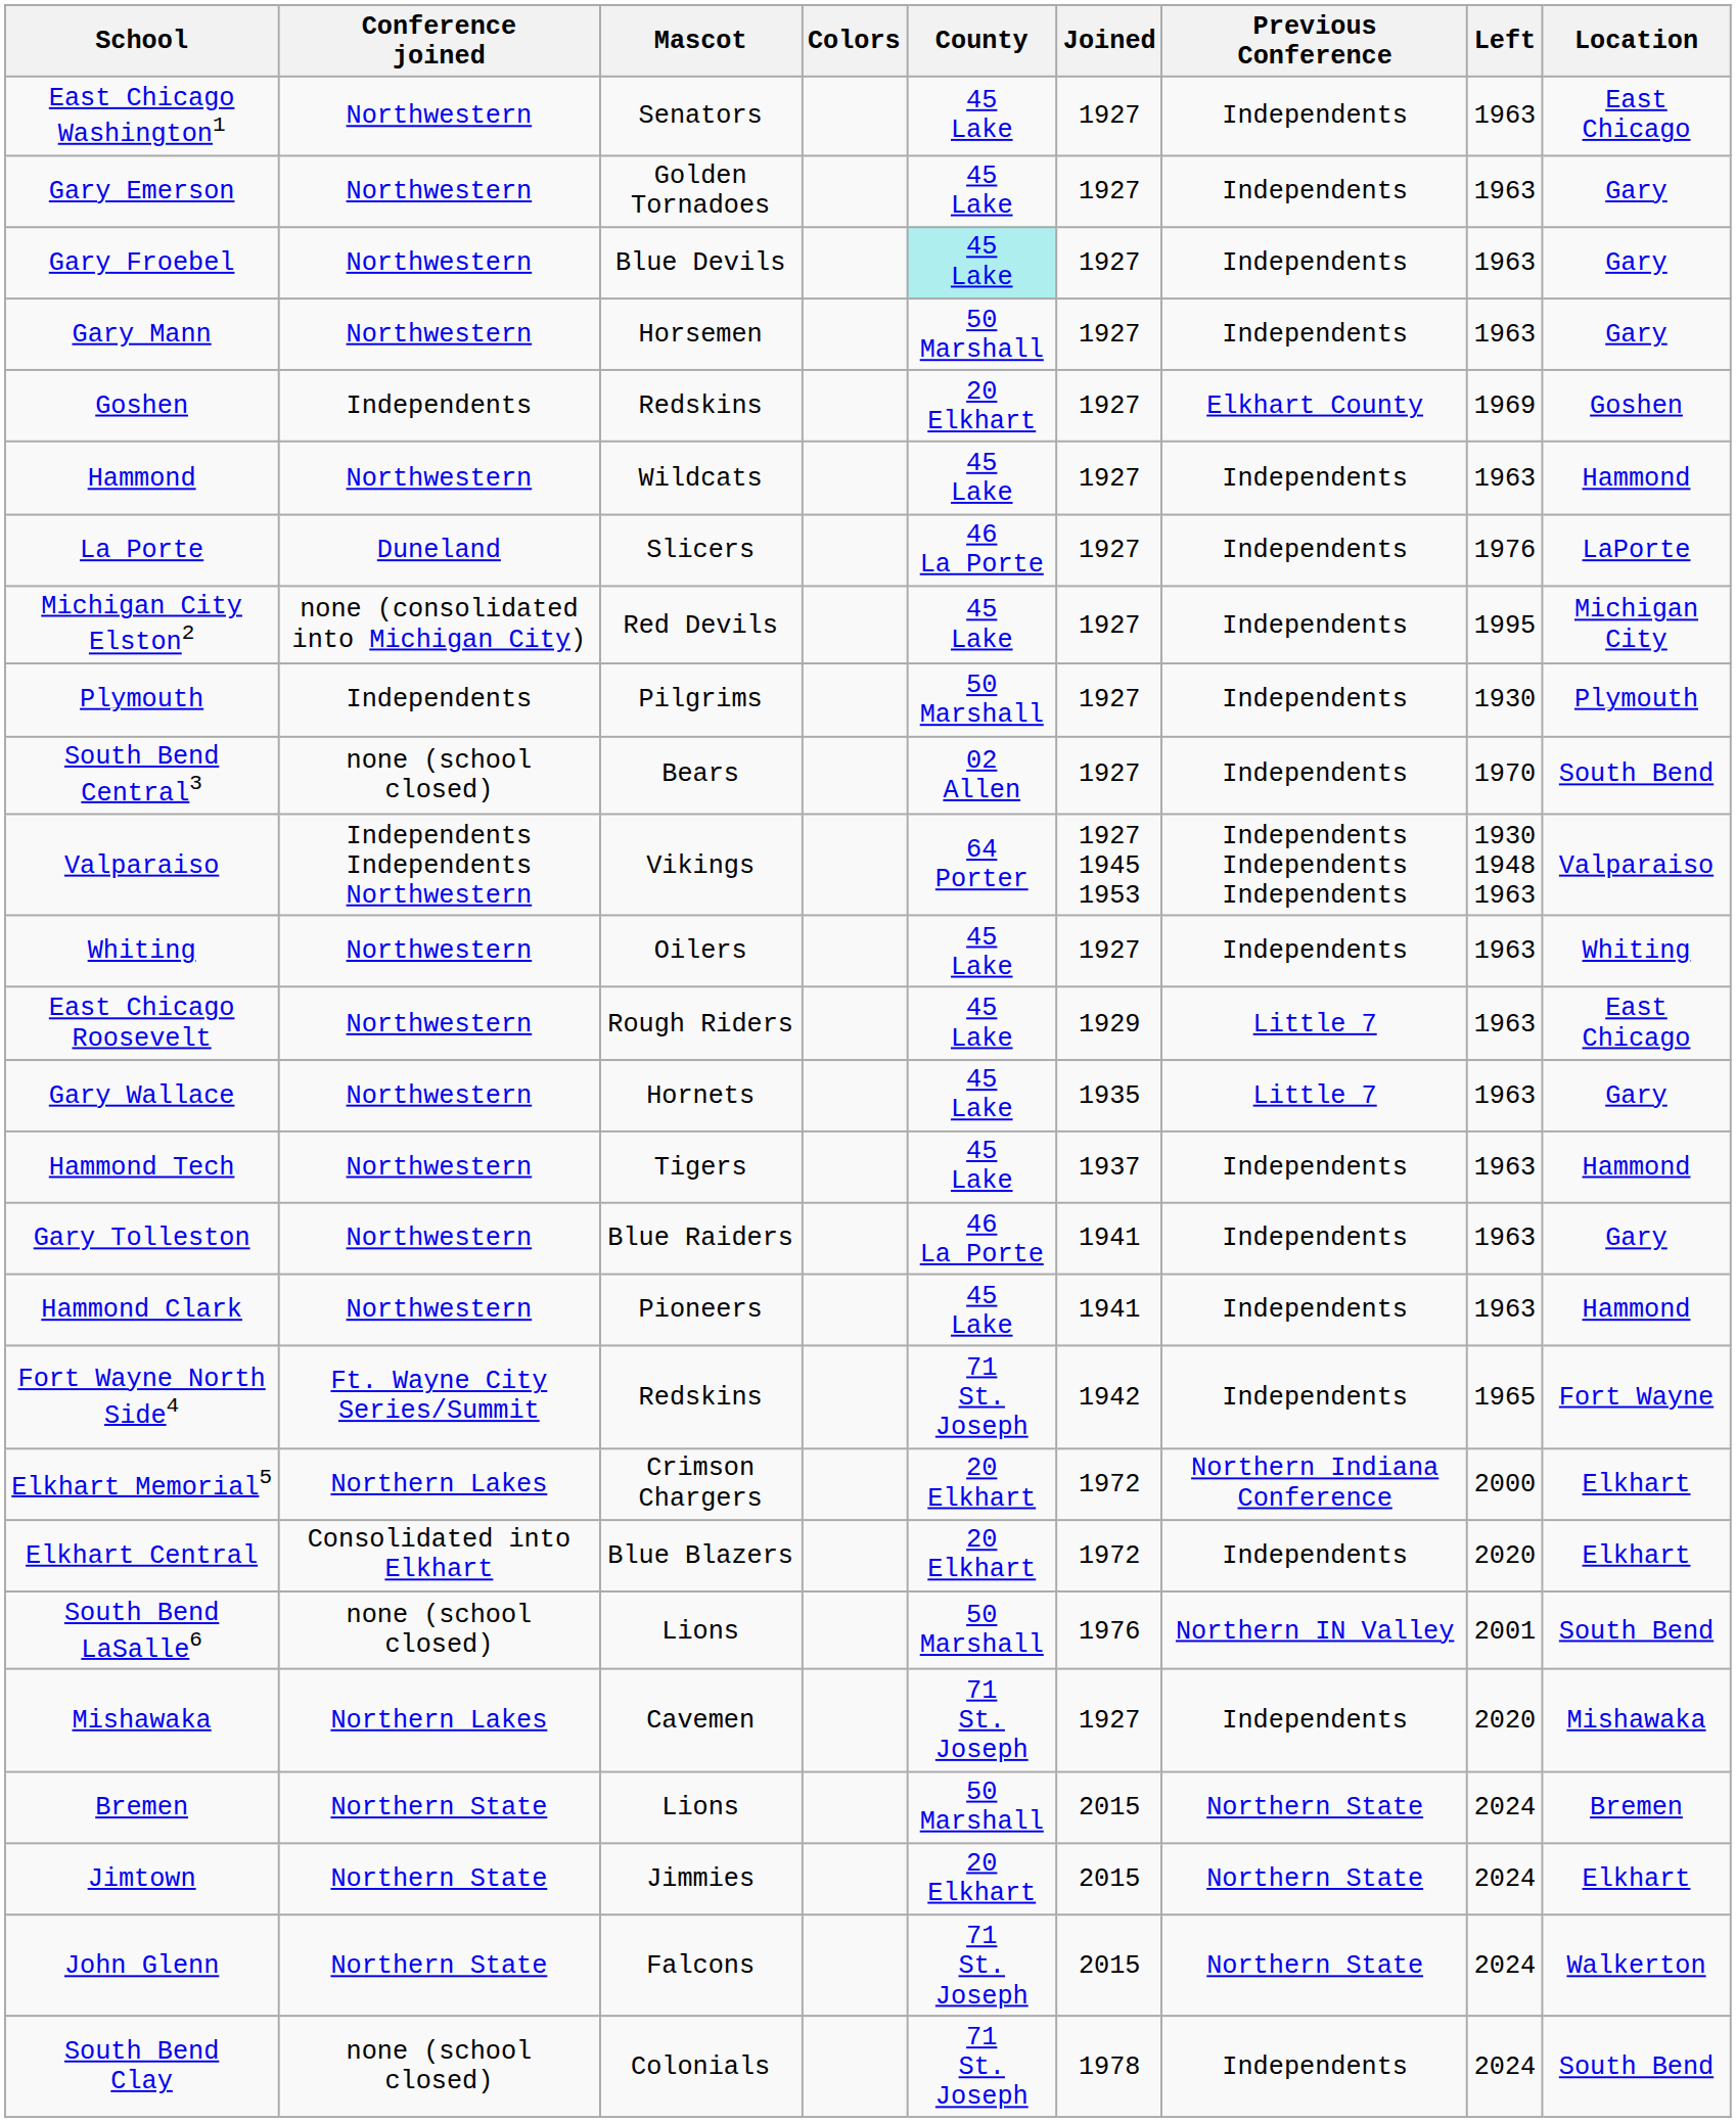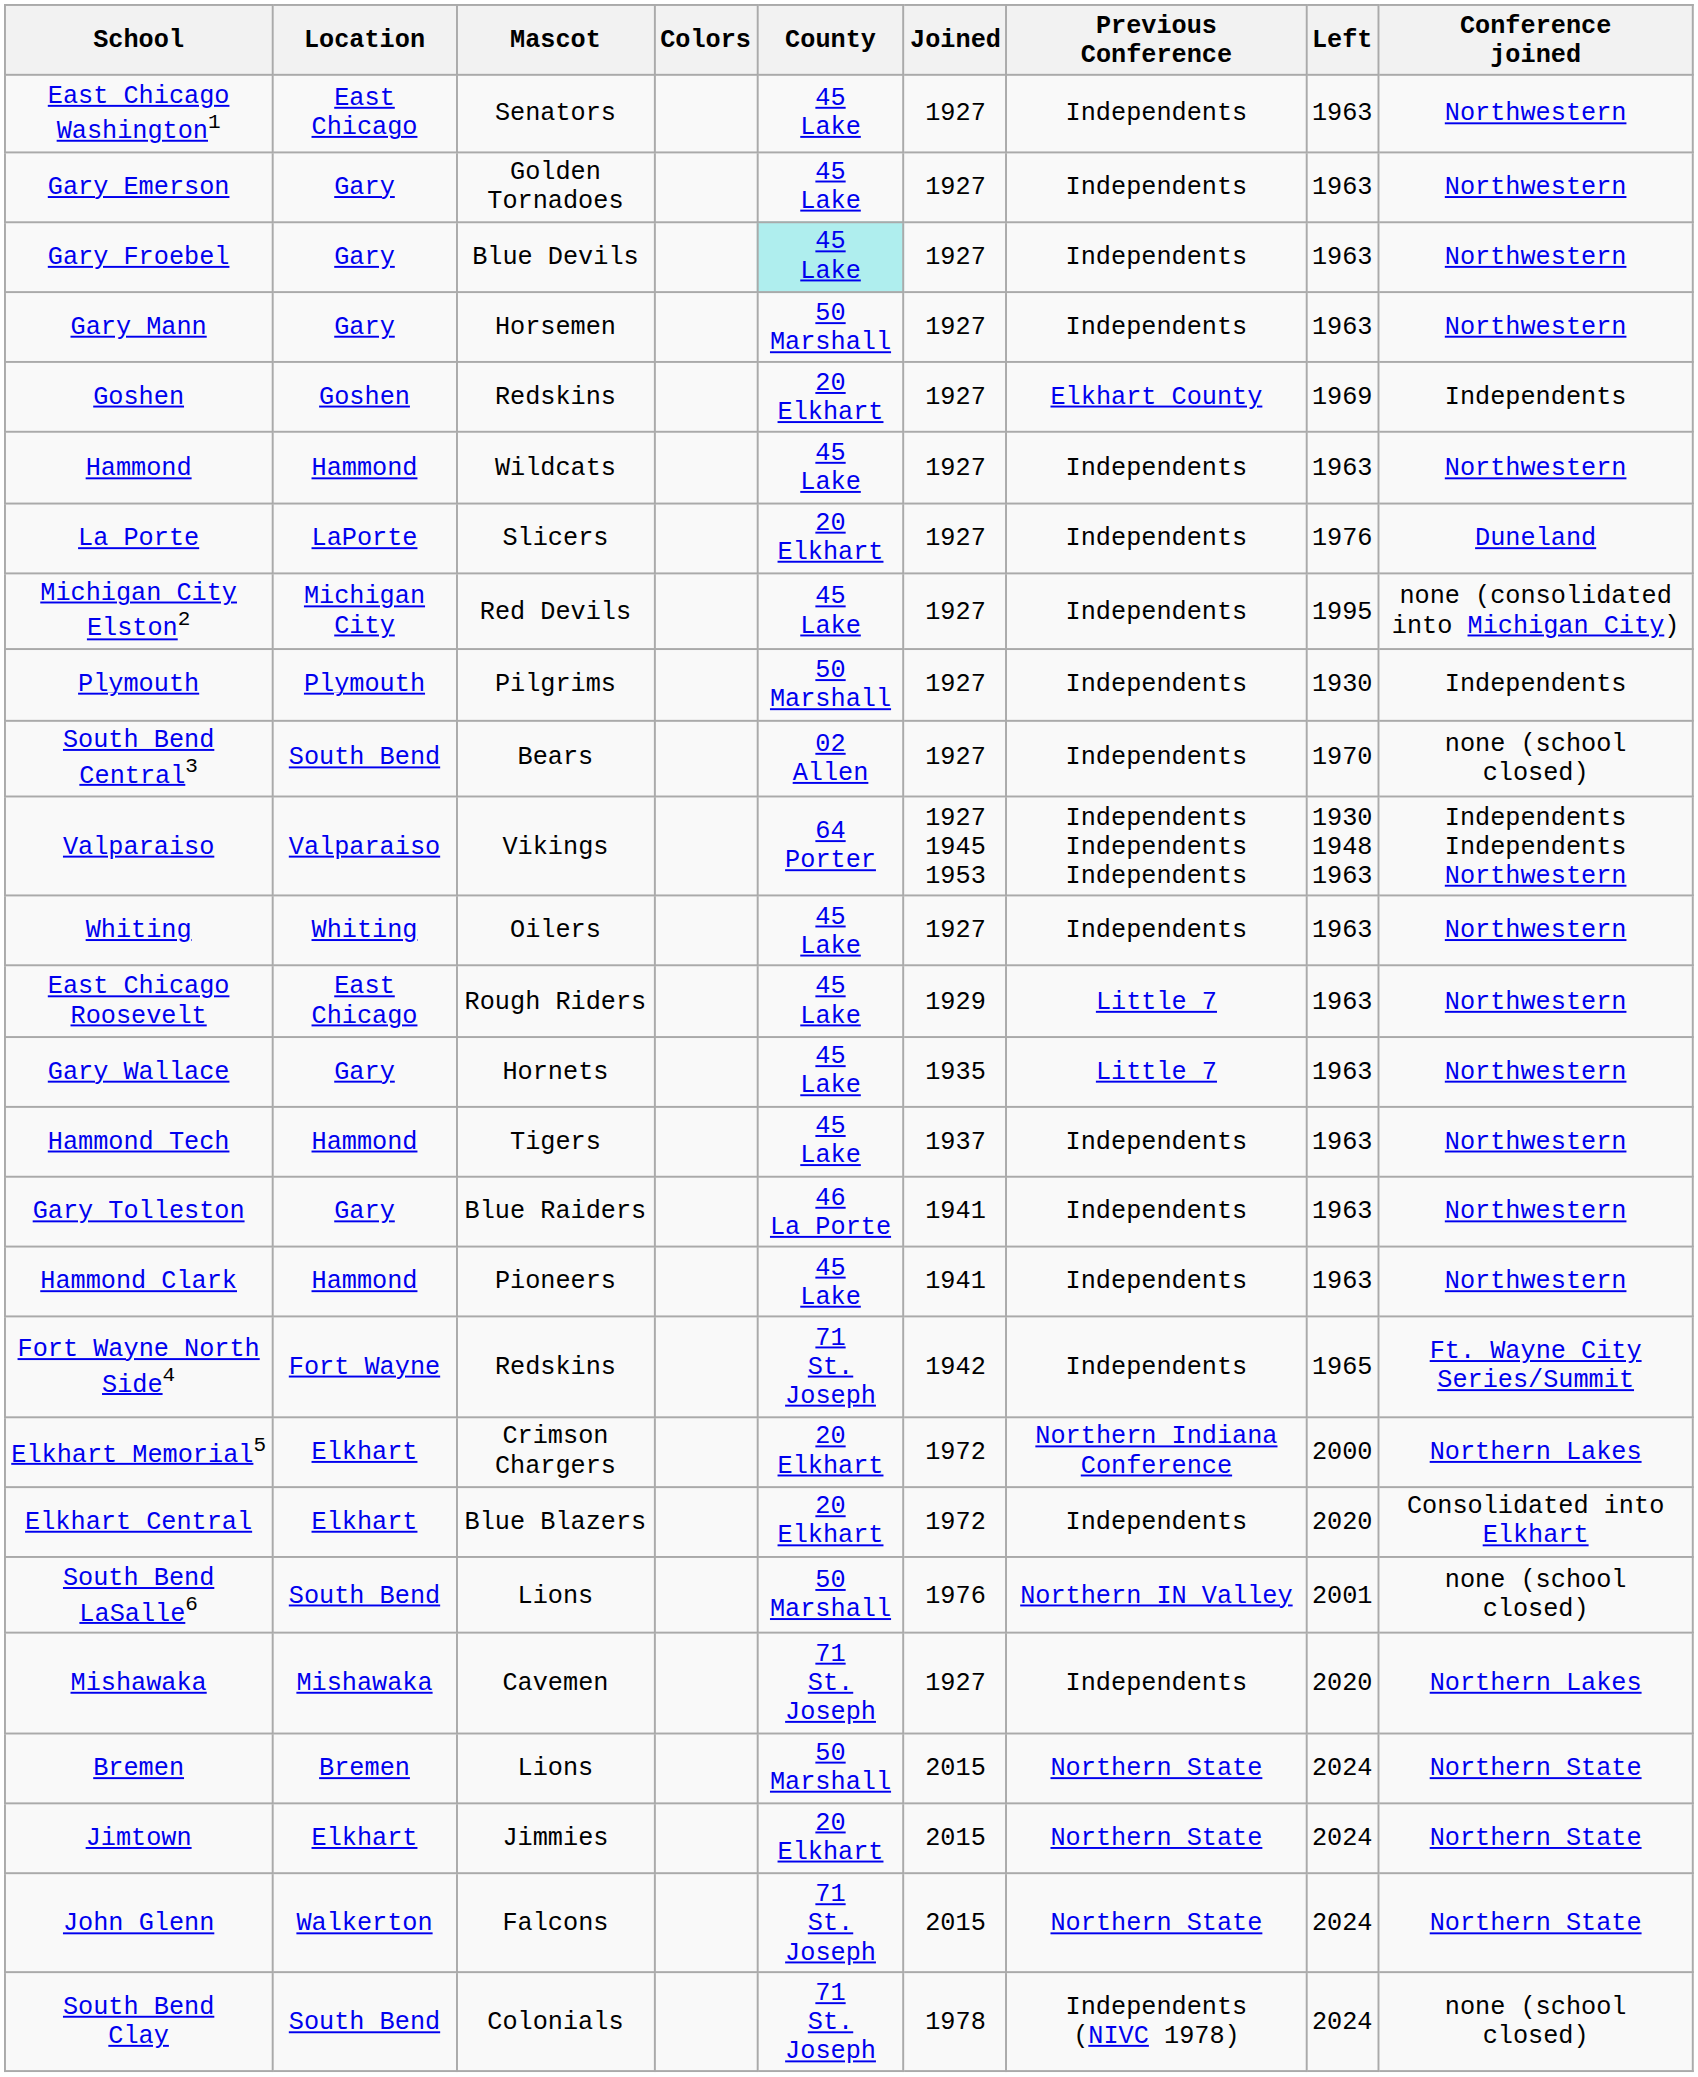columns swapped: Location <-> Conference joined
La Porte | County: 46 La Porte -> 20 Elkhart
South Bend Clay | Previous Conference: Independents -> Independents (NIVC 1978)
